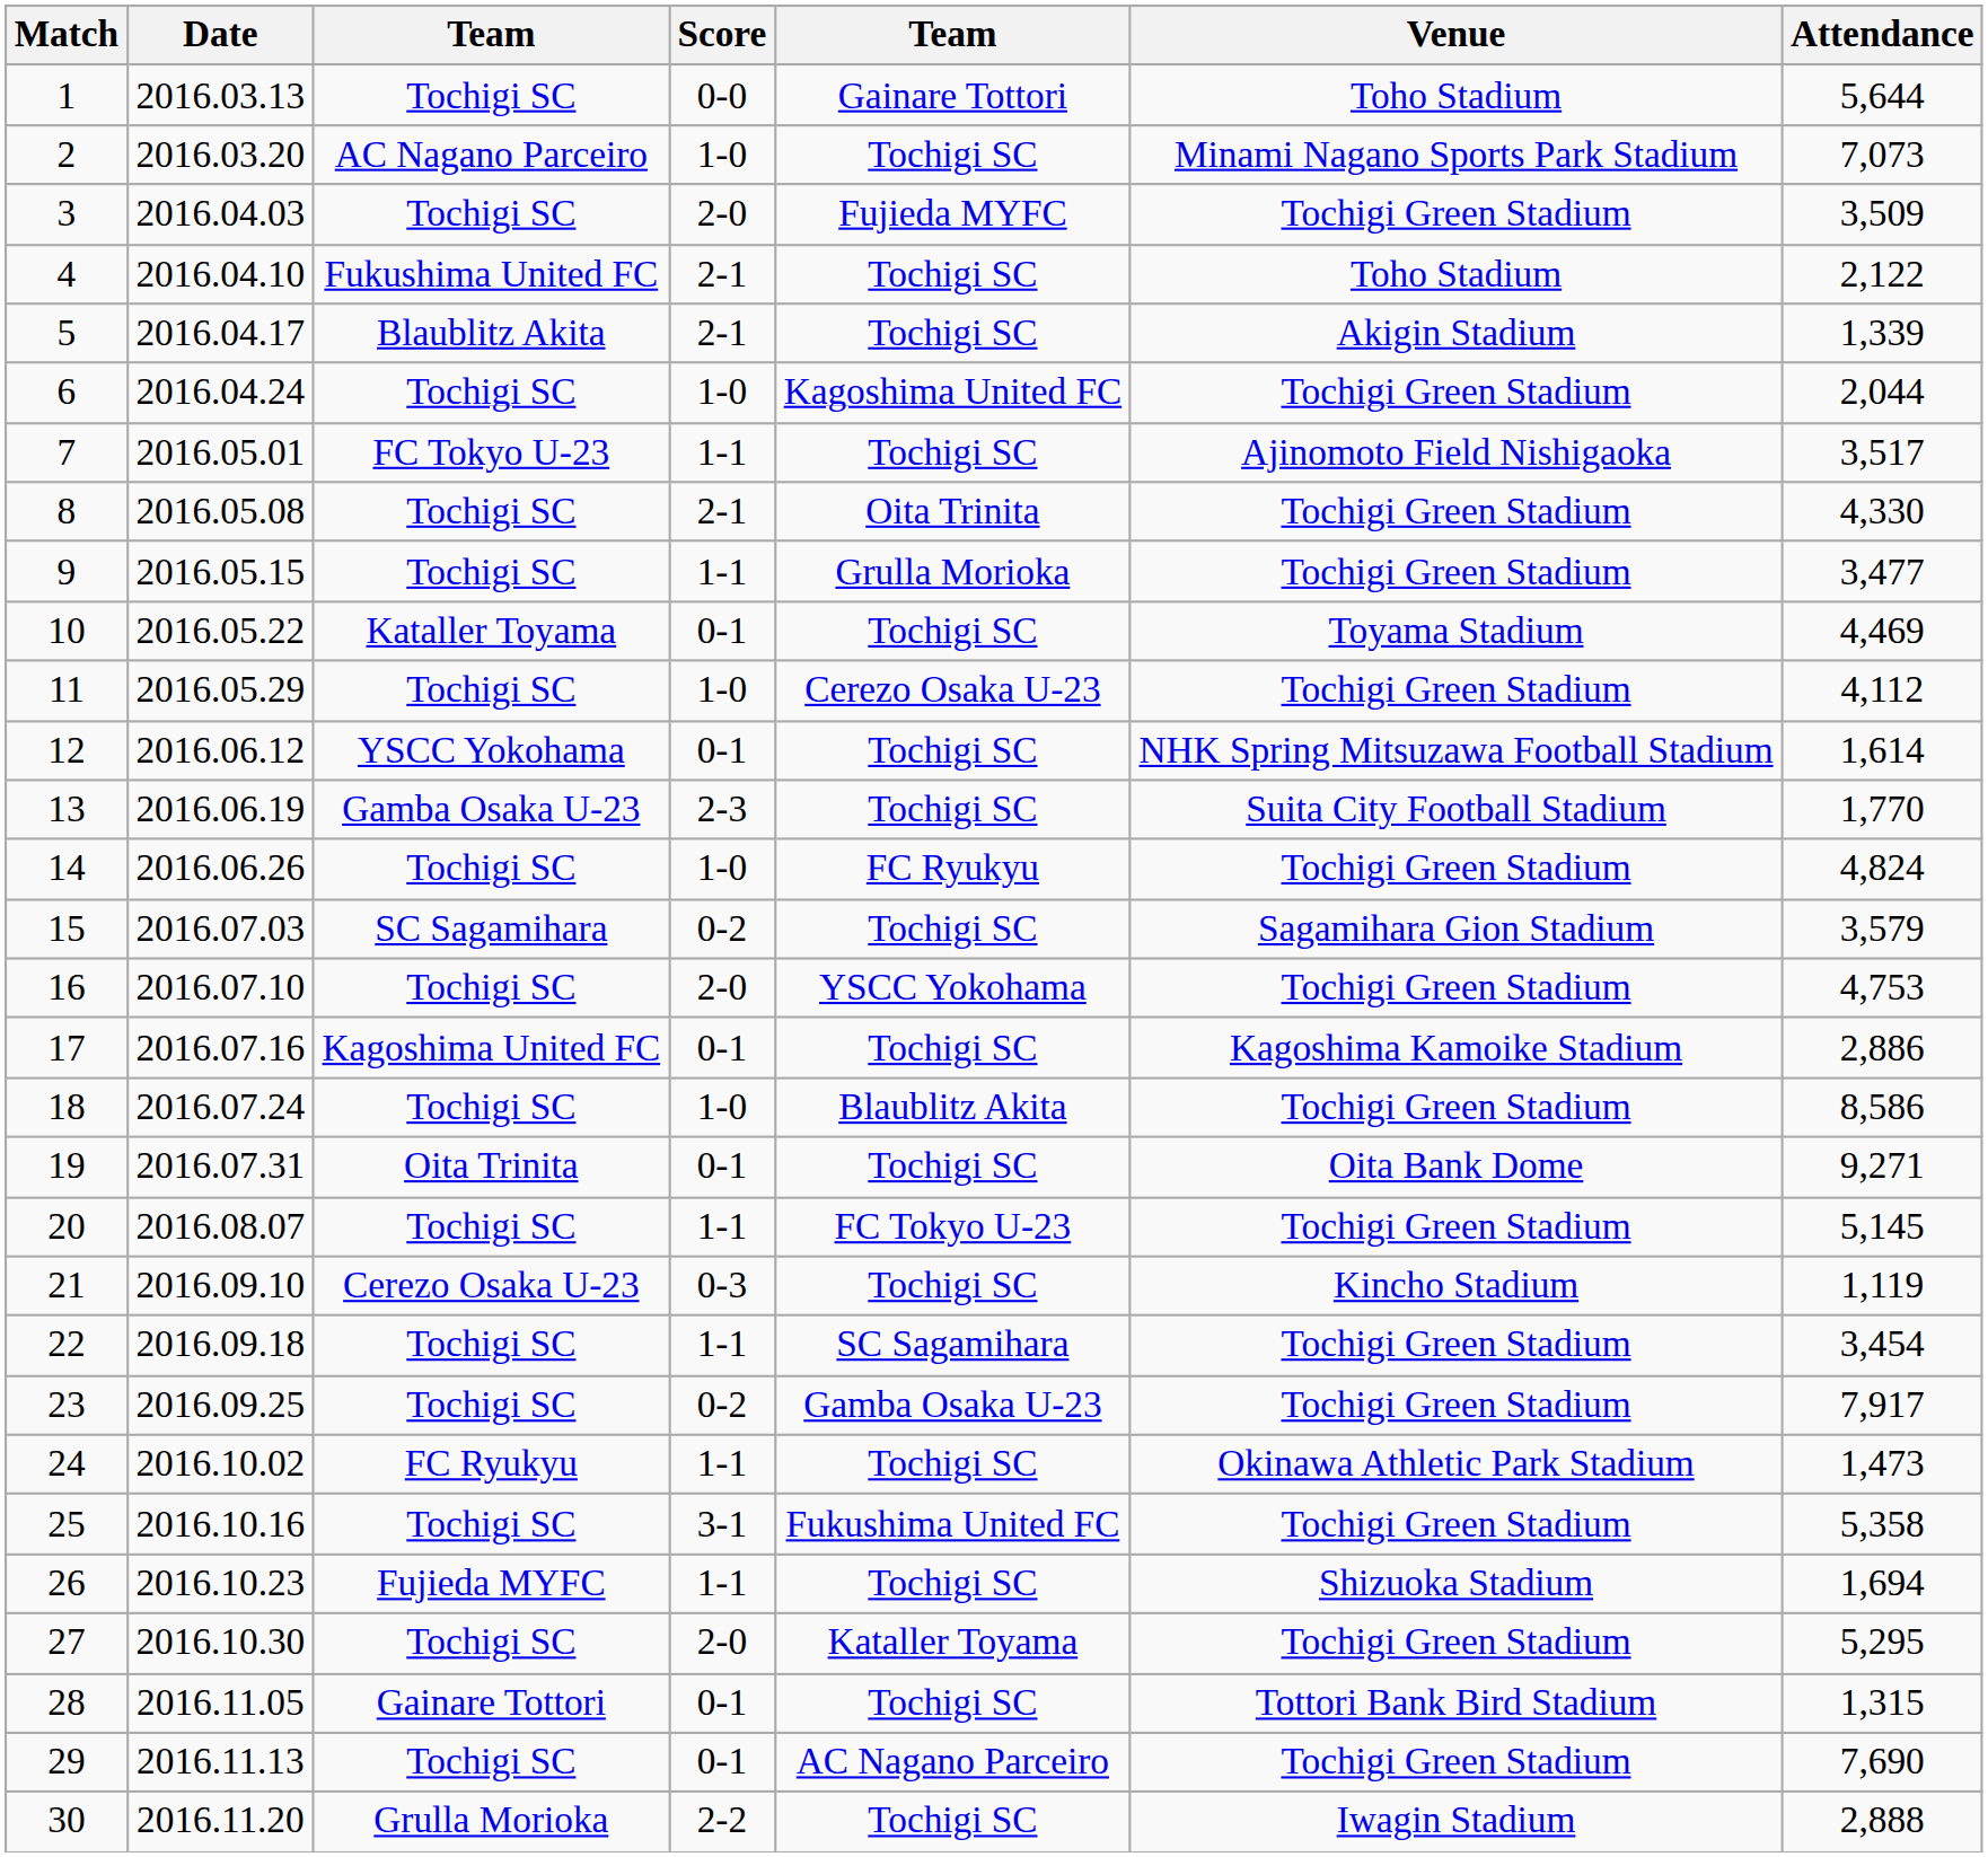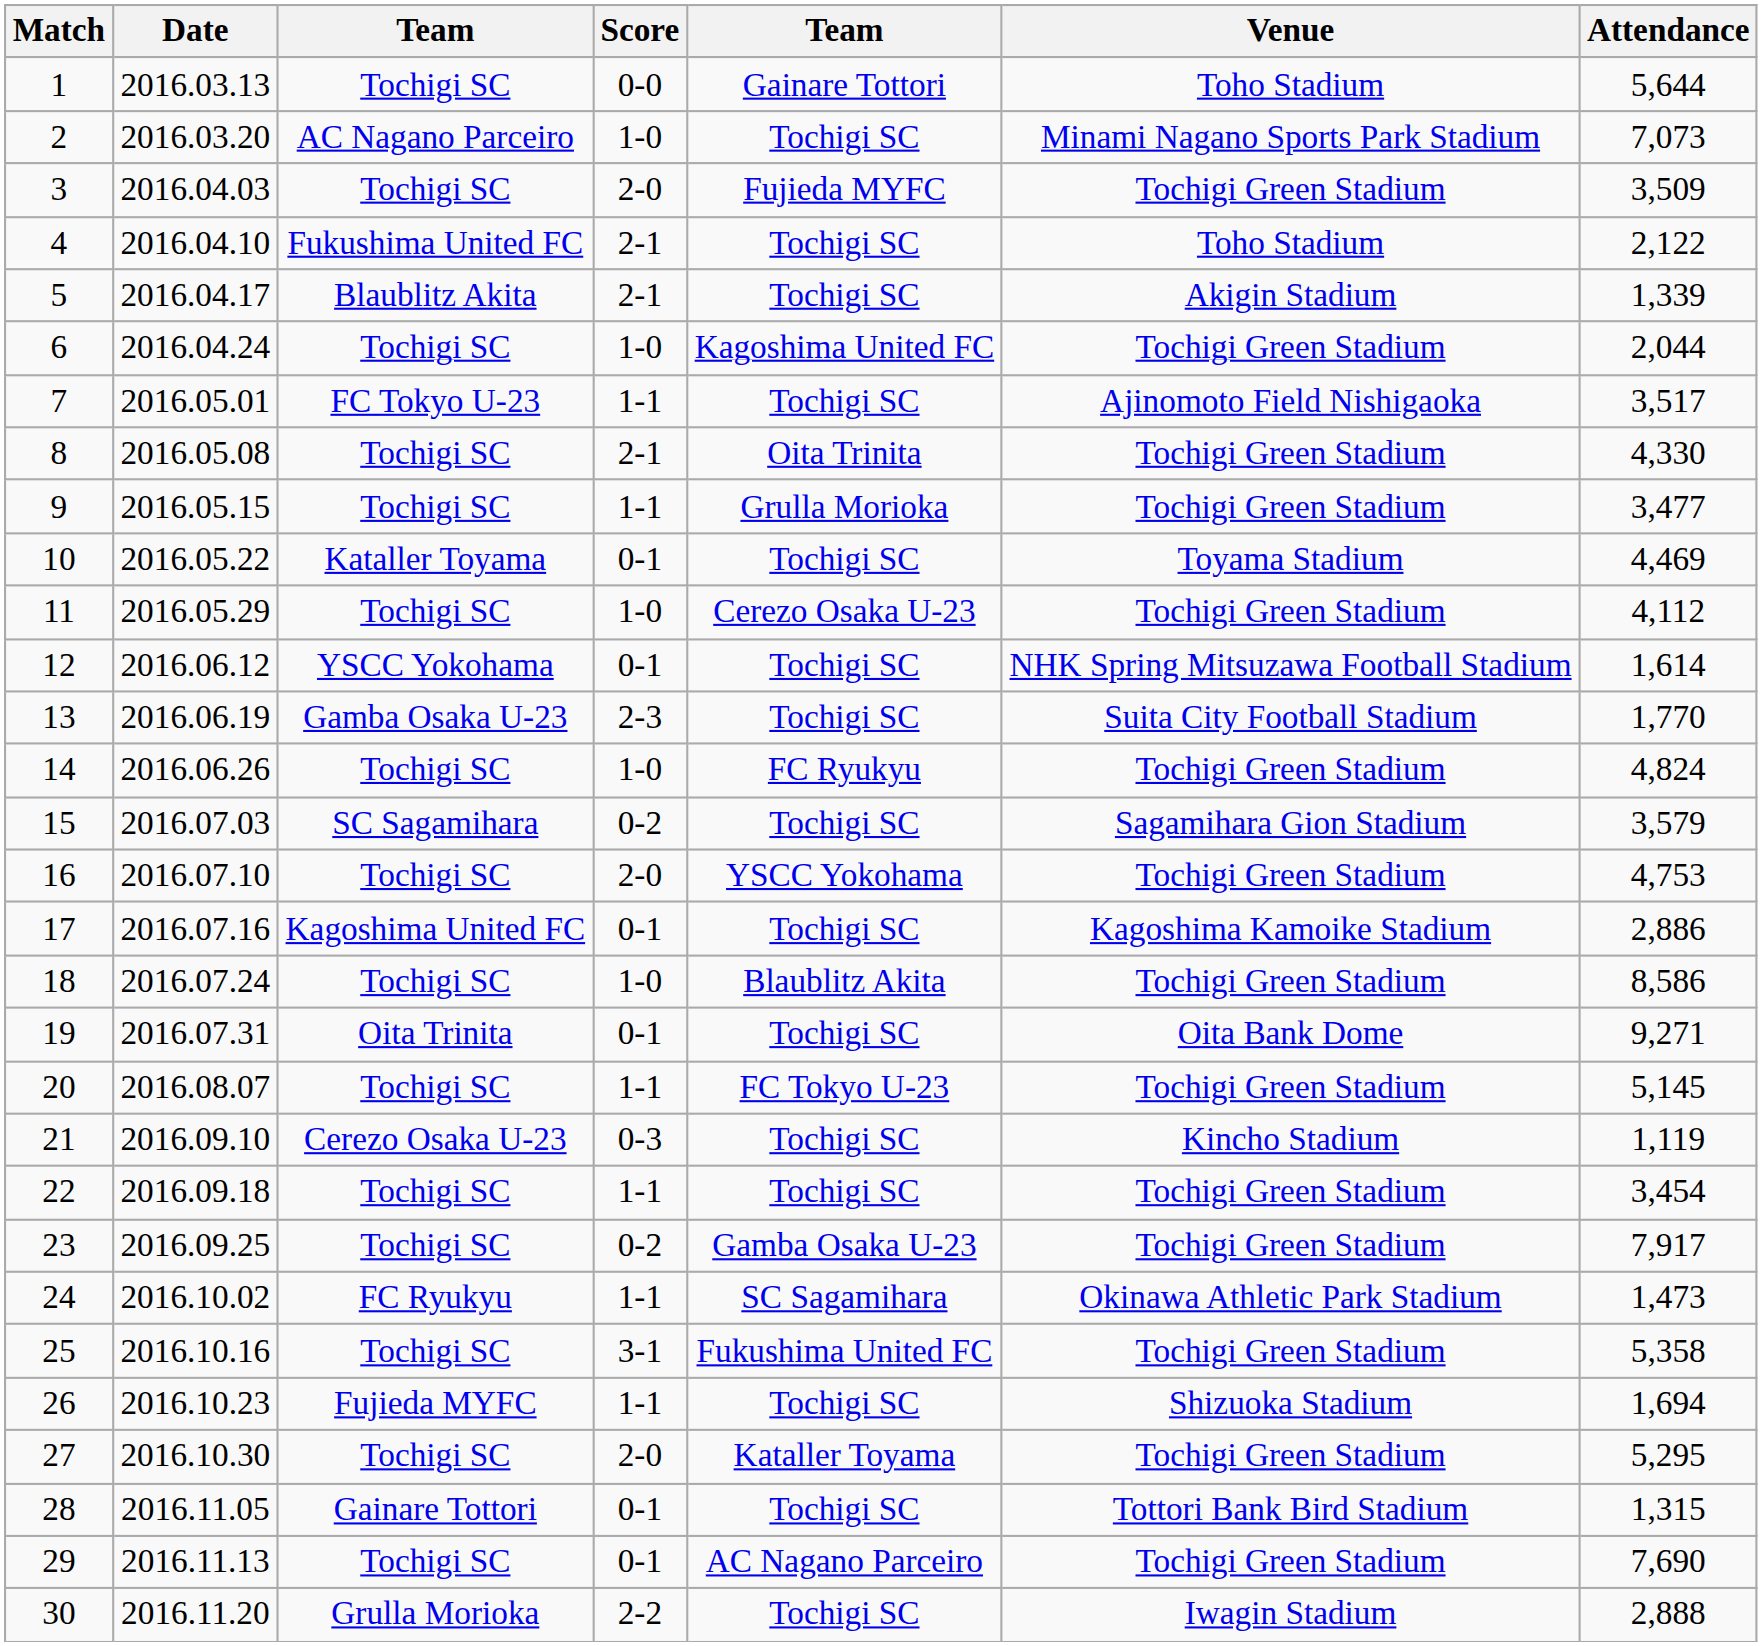22 | column 5: SC Sagamihara -> Tochigi SC
24 | column 5: Tochigi SC -> SC Sagamihara
